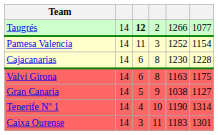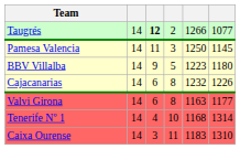Pamesa Valencia | column 5: 1252 -> 1250
Pamesa Valencia | column 6: 1154 -> 1145
+ row: BBV Villalba | 14 | 9 | 5 | 1223 | 1180
Cajacanarias | column 5: 1230 -> 1232
Cajacanarias | column 6: 1228 -> 1226
Valvi Girona | column 6: 1175 -> 1177
- row: Gran Canaria | 14 | 5 | 9 | 1038 | 1127
Tenerife Nº 1 | column 5: 1190 -> 1168
Caixa Ourense | column 6: 1301 -> 1310
